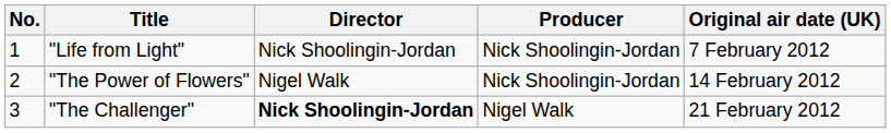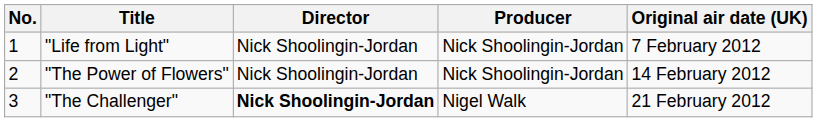"The Power of Flowers" | Director: Nigel Walk -> Nick Shoolingin-Jordan
